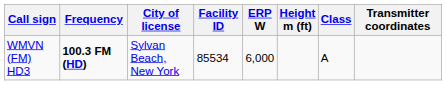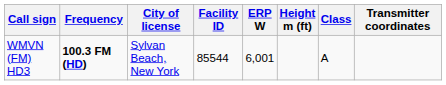WMVN (FM) HD3 | Facility ID: 85534 -> 85544
WMVN (FM) HD3 | ERP W: 6,000 -> 6,001
